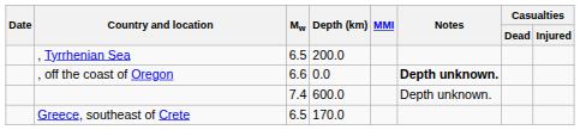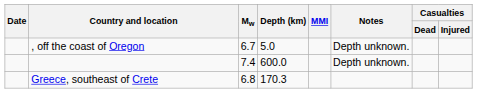- row: , Tyrrhenian Sea | 6.5 | 200.0
, off the coast of Oregon | Mw: 6.6 -> 6.7
, off the coast of Oregon | Depth (km): 0.0 -> 5.0
, off the coast of Oregon | Notes: bold -> normal
Greece, southeast of Crete | Mw: 6.5 -> 6.8
Greece, southeast of Crete | Depth (km): 170.0 -> 170.3
